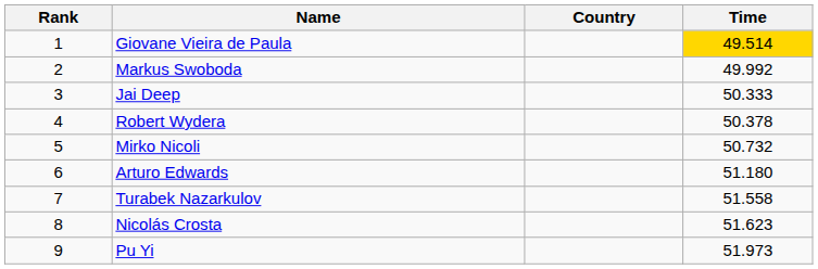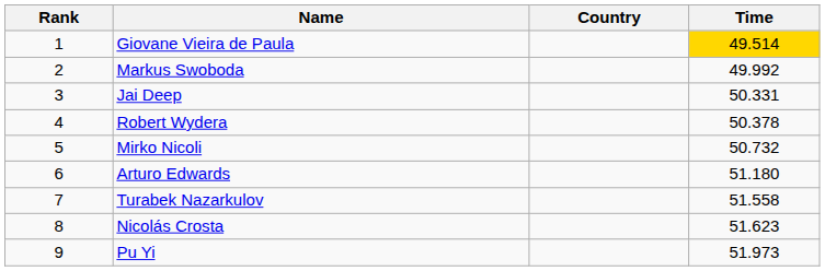Jai Deep | Time: 50.333 -> 50.331
